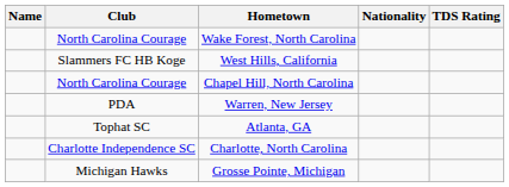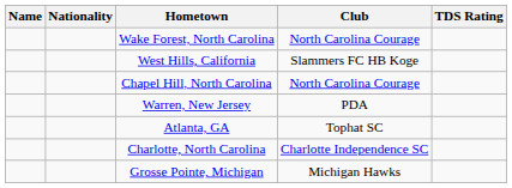columns swapped: Nationality <-> Club
